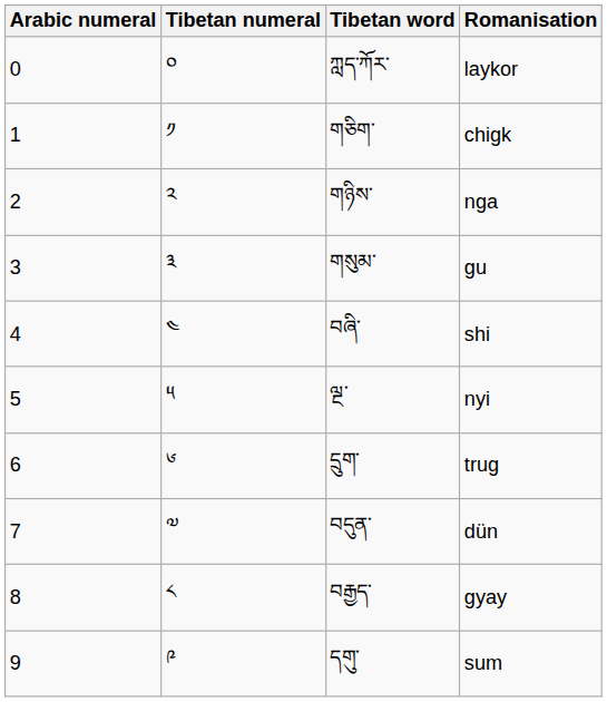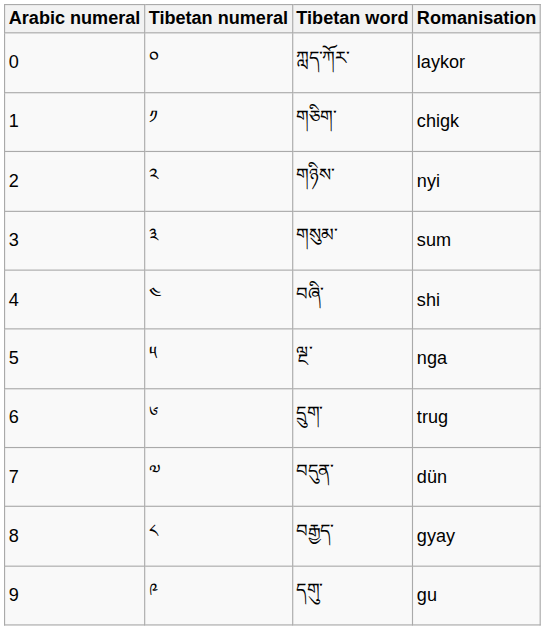གཉིས་ | Romanisation: nga -> nyi
གསུམ་ | Romanisation: gu -> sum
ལྔ་ | Romanisation: nyi -> nga
དགུ་ | Romanisation: sum -> gu
